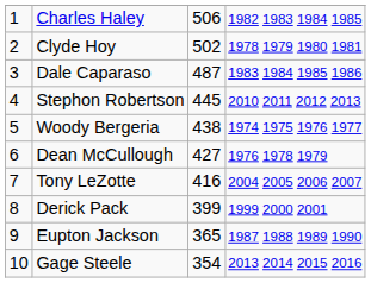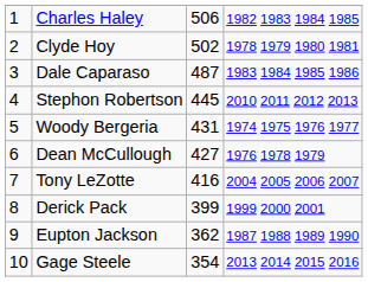Woody Bergeria | column 3: 438 -> 431
Eupton Jackson | column 3: 365 -> 362
